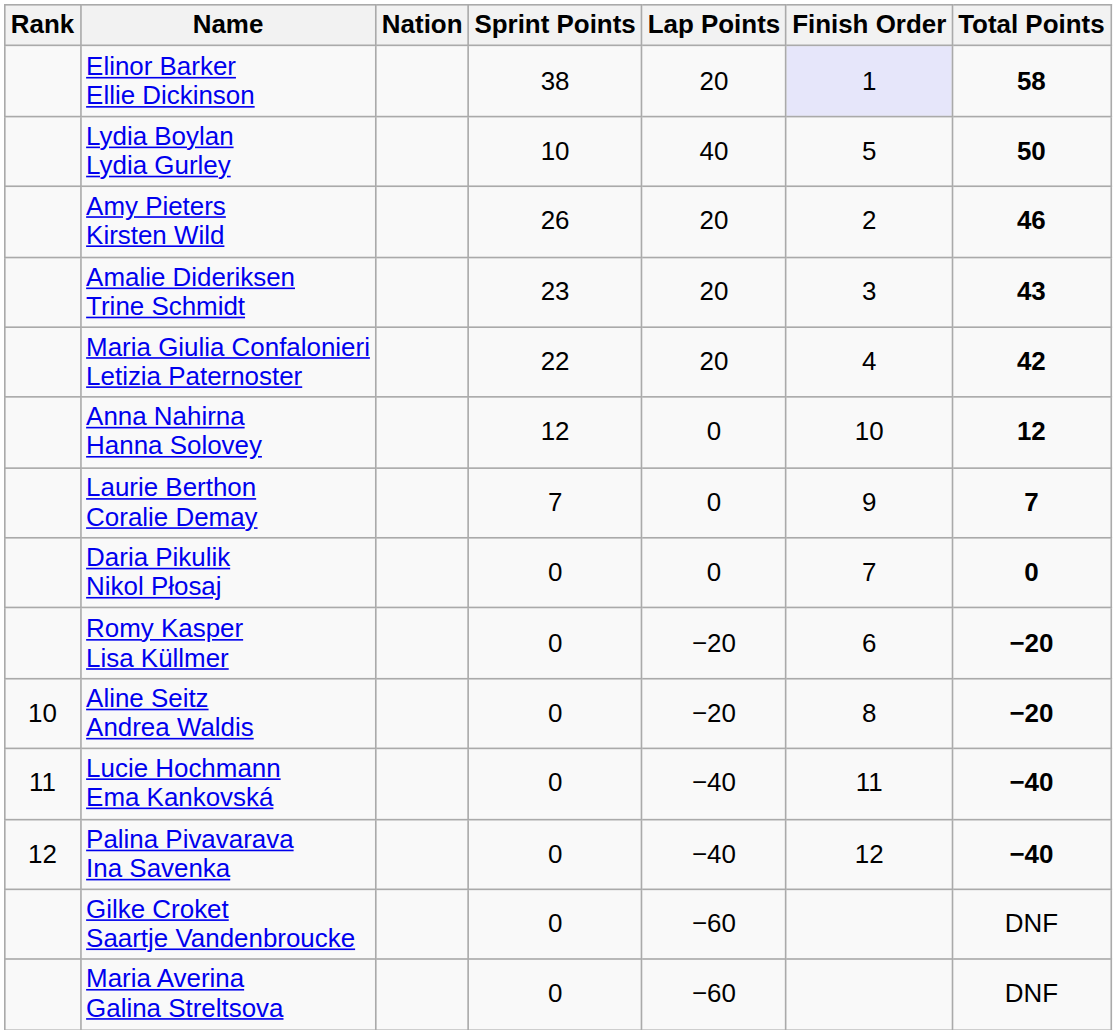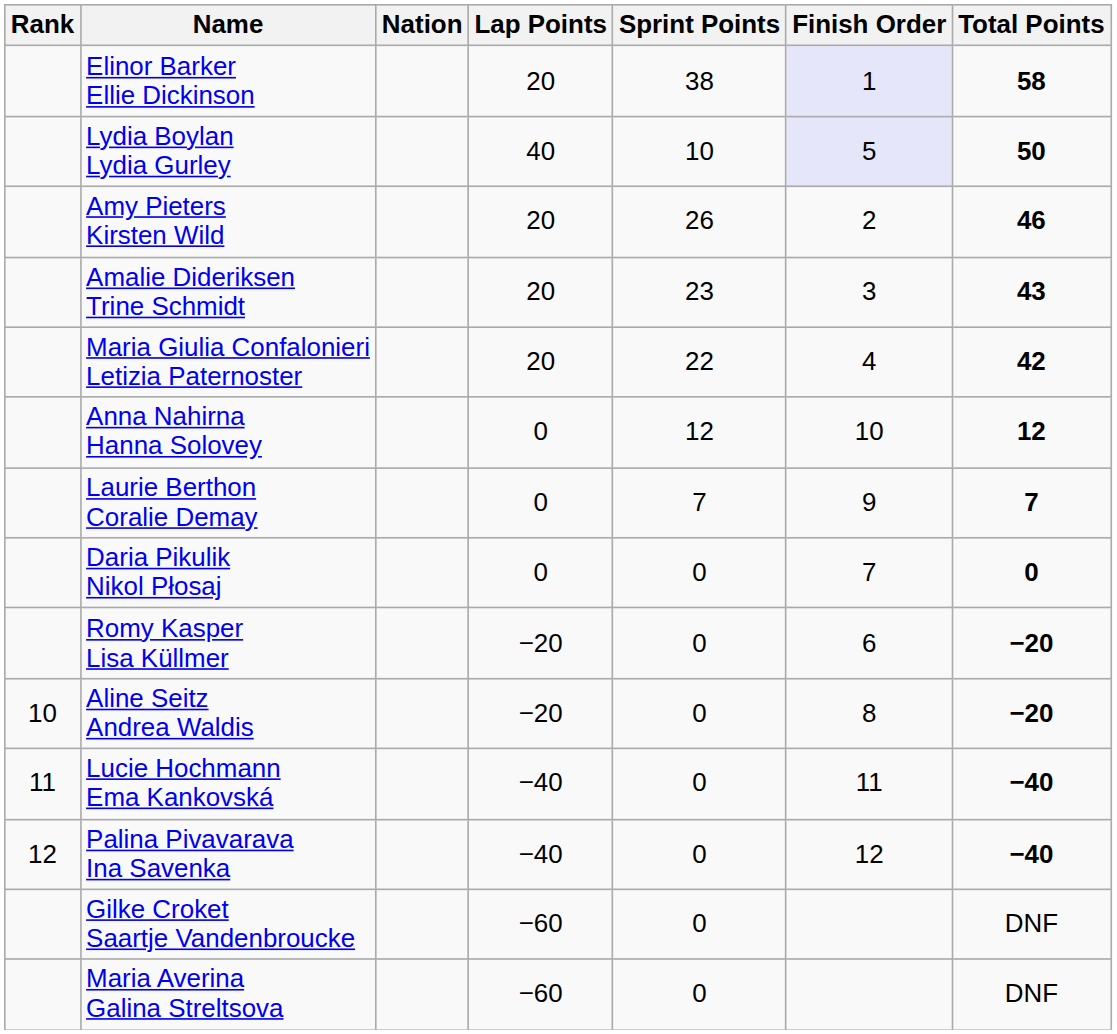columns swapped: Sprint Points <-> Lap Points
Lydia Boylan Lydia Gurley | Finish Order: no background -> lavender background
